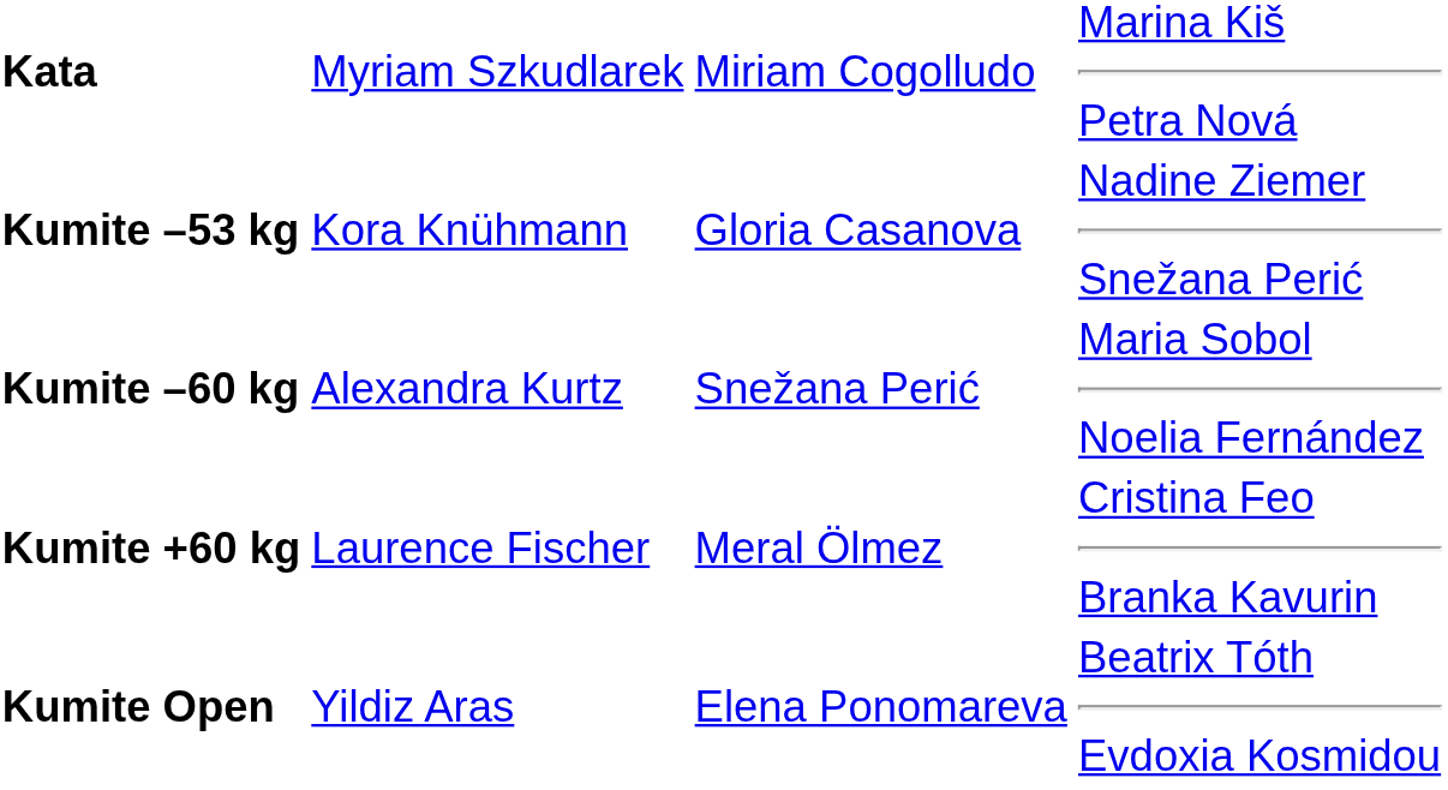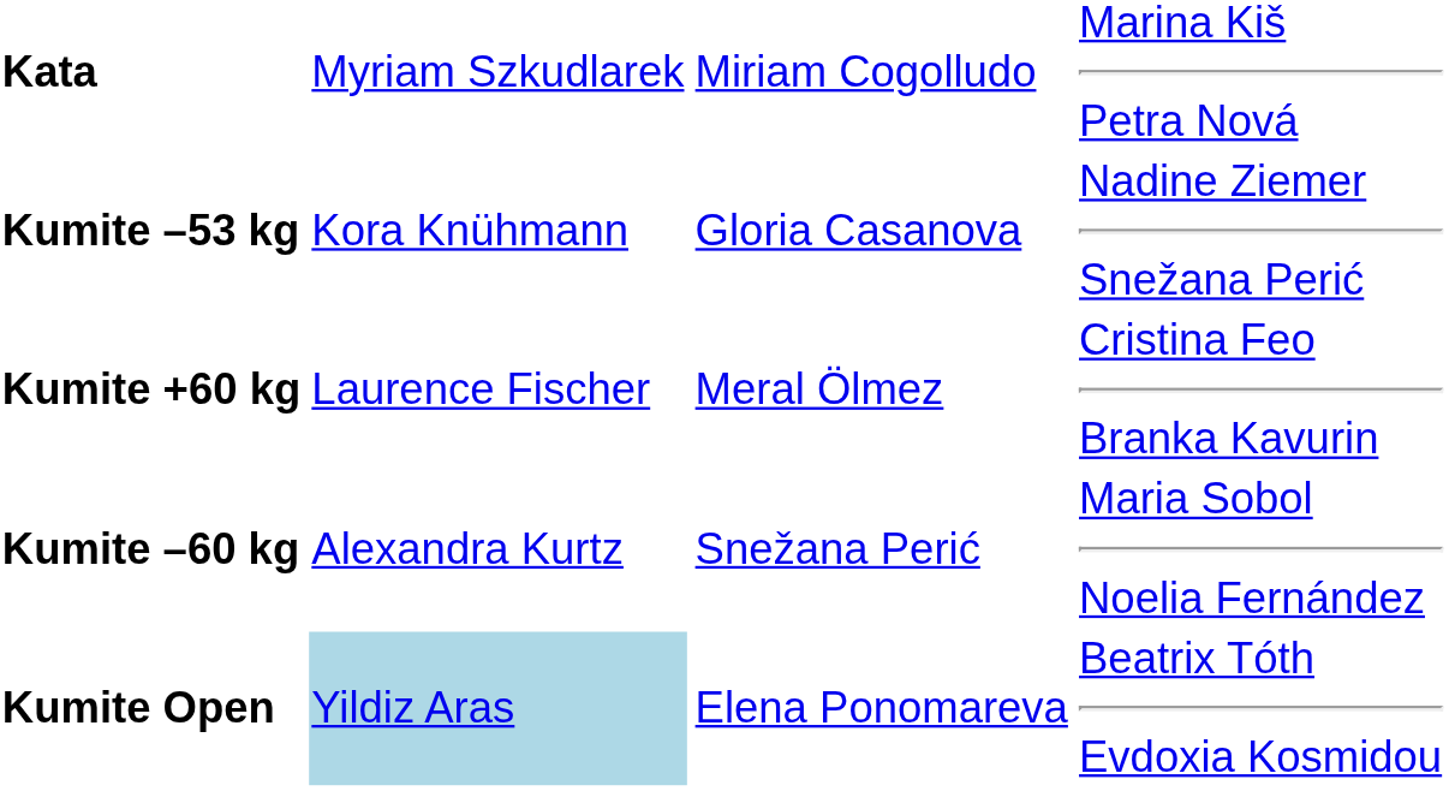rows swapped: Kumite –60 kg <-> Kumite +60 kg
Kumite Open | column 2: no background -> lightblue background
